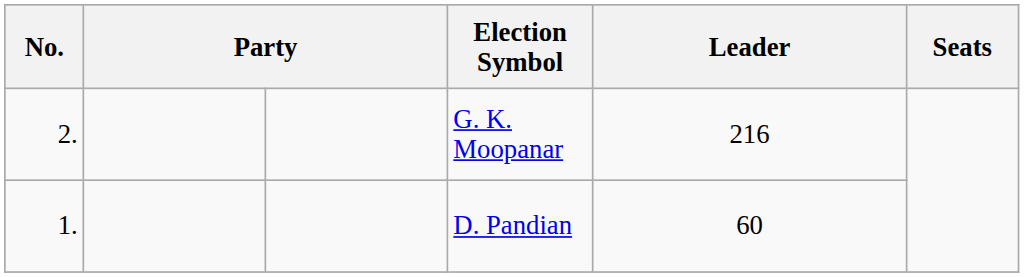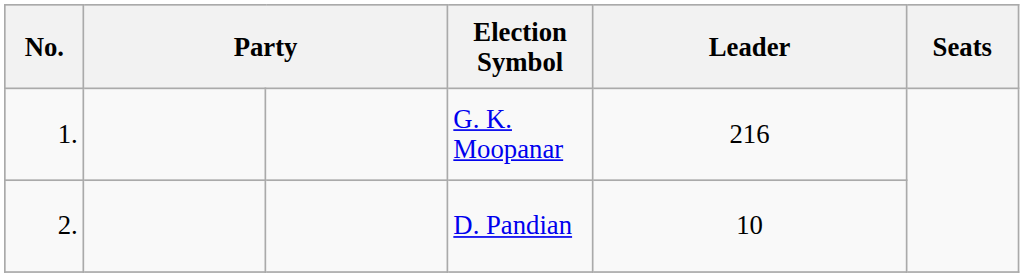G. K. Moopanar | No.: 2. -> 1.
D. Pandian | No.: 1. -> 2.
D. Pandian | Leader: 60 -> 10
